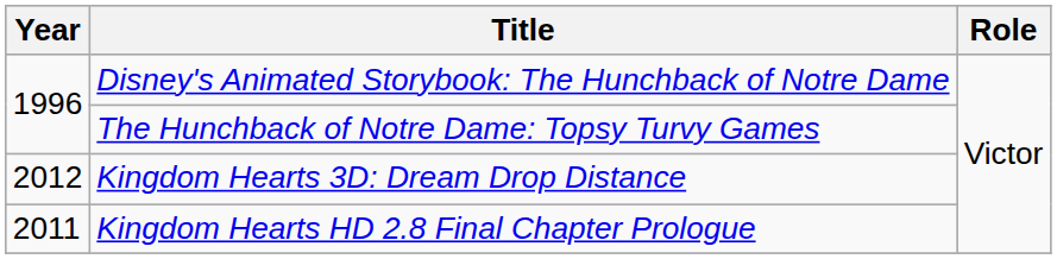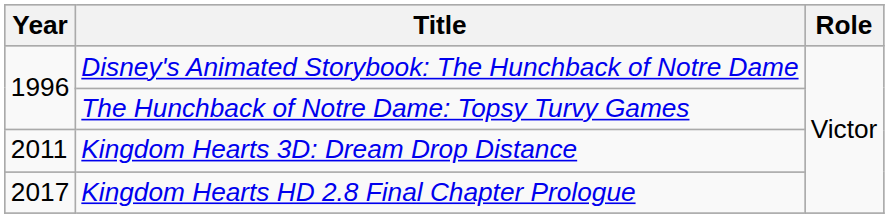Kingdom Hearts 3D: Dream Drop Distance | Year: 2012 -> 2011
Kingdom Hearts HD 2.8 Final Chapter Prologue | Year: 2011 -> 2017
